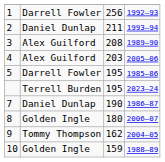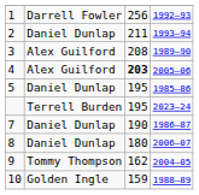4 | column 3: normal -> bold
5 | column 2: Darrell Fowler -> Daniel Dunlap
8 | column 2: Golden Ingle -> Daniel Dunlap
